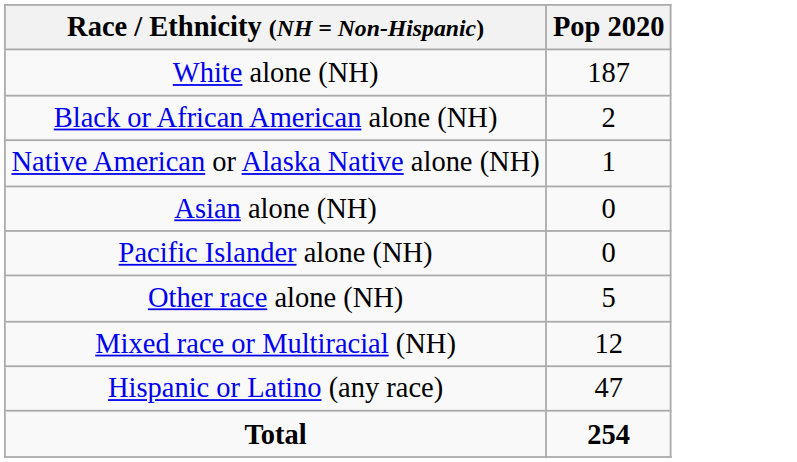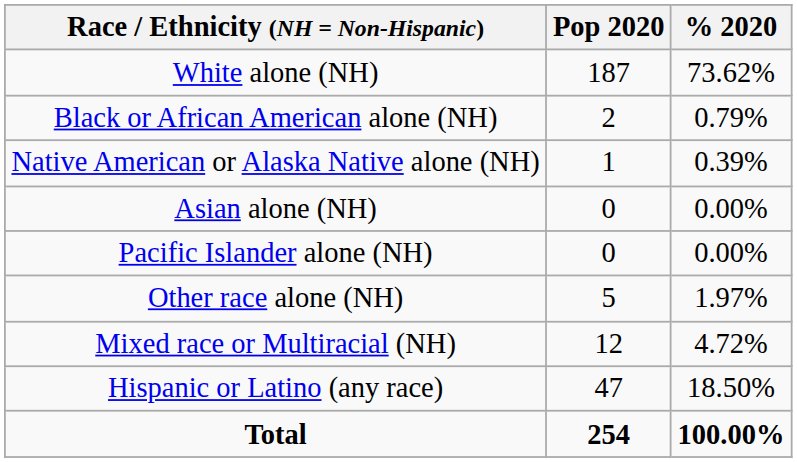+ column: % 2020 | 73.62% | 0.79% | 0.39% | 0.00% | 0.00% | 1.97% | 4.72% | 18.50% | 100.00%
